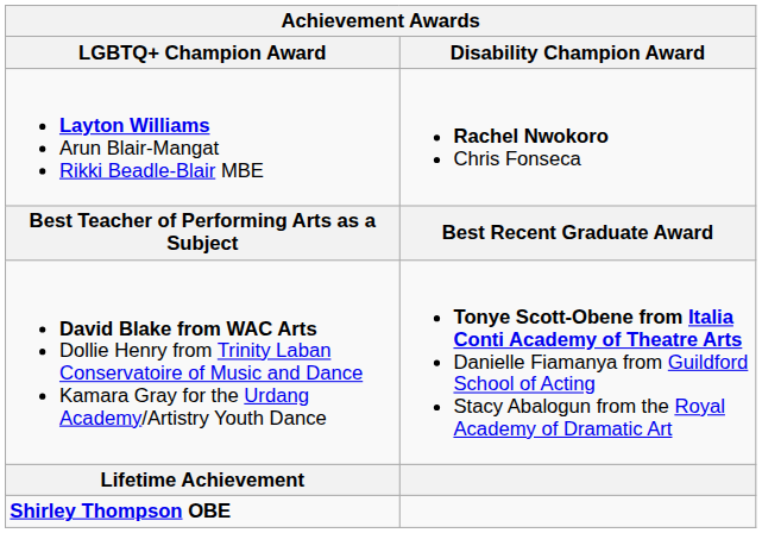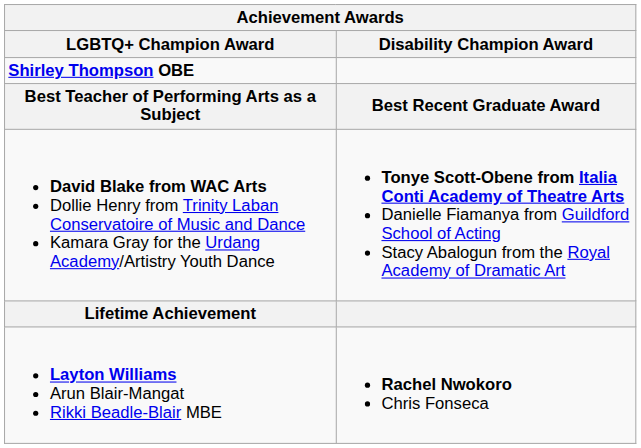rows swapped: Layton Williams Arun Blair-Mangat Rikki Beadle-Blair MBE <-> Shirley Thompson OBE
